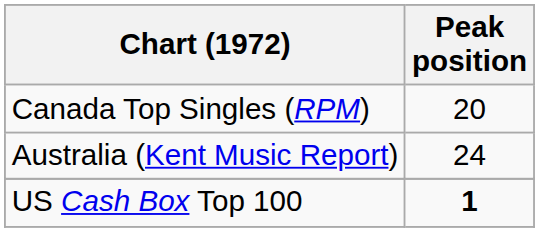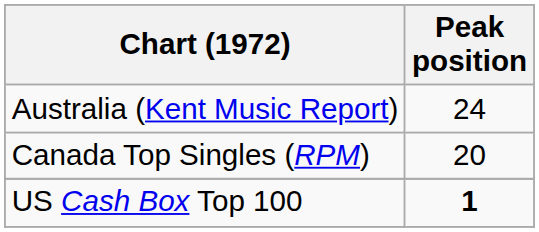rows swapped: Australia (Kent Music Report) <-> Canada Top Singles (RPM)
